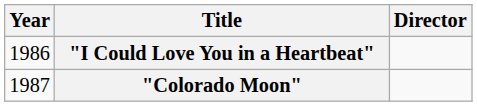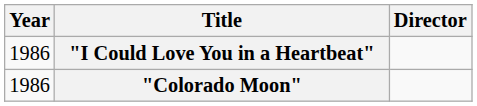"Colorado Moon" | Year: 1987 -> 1986
